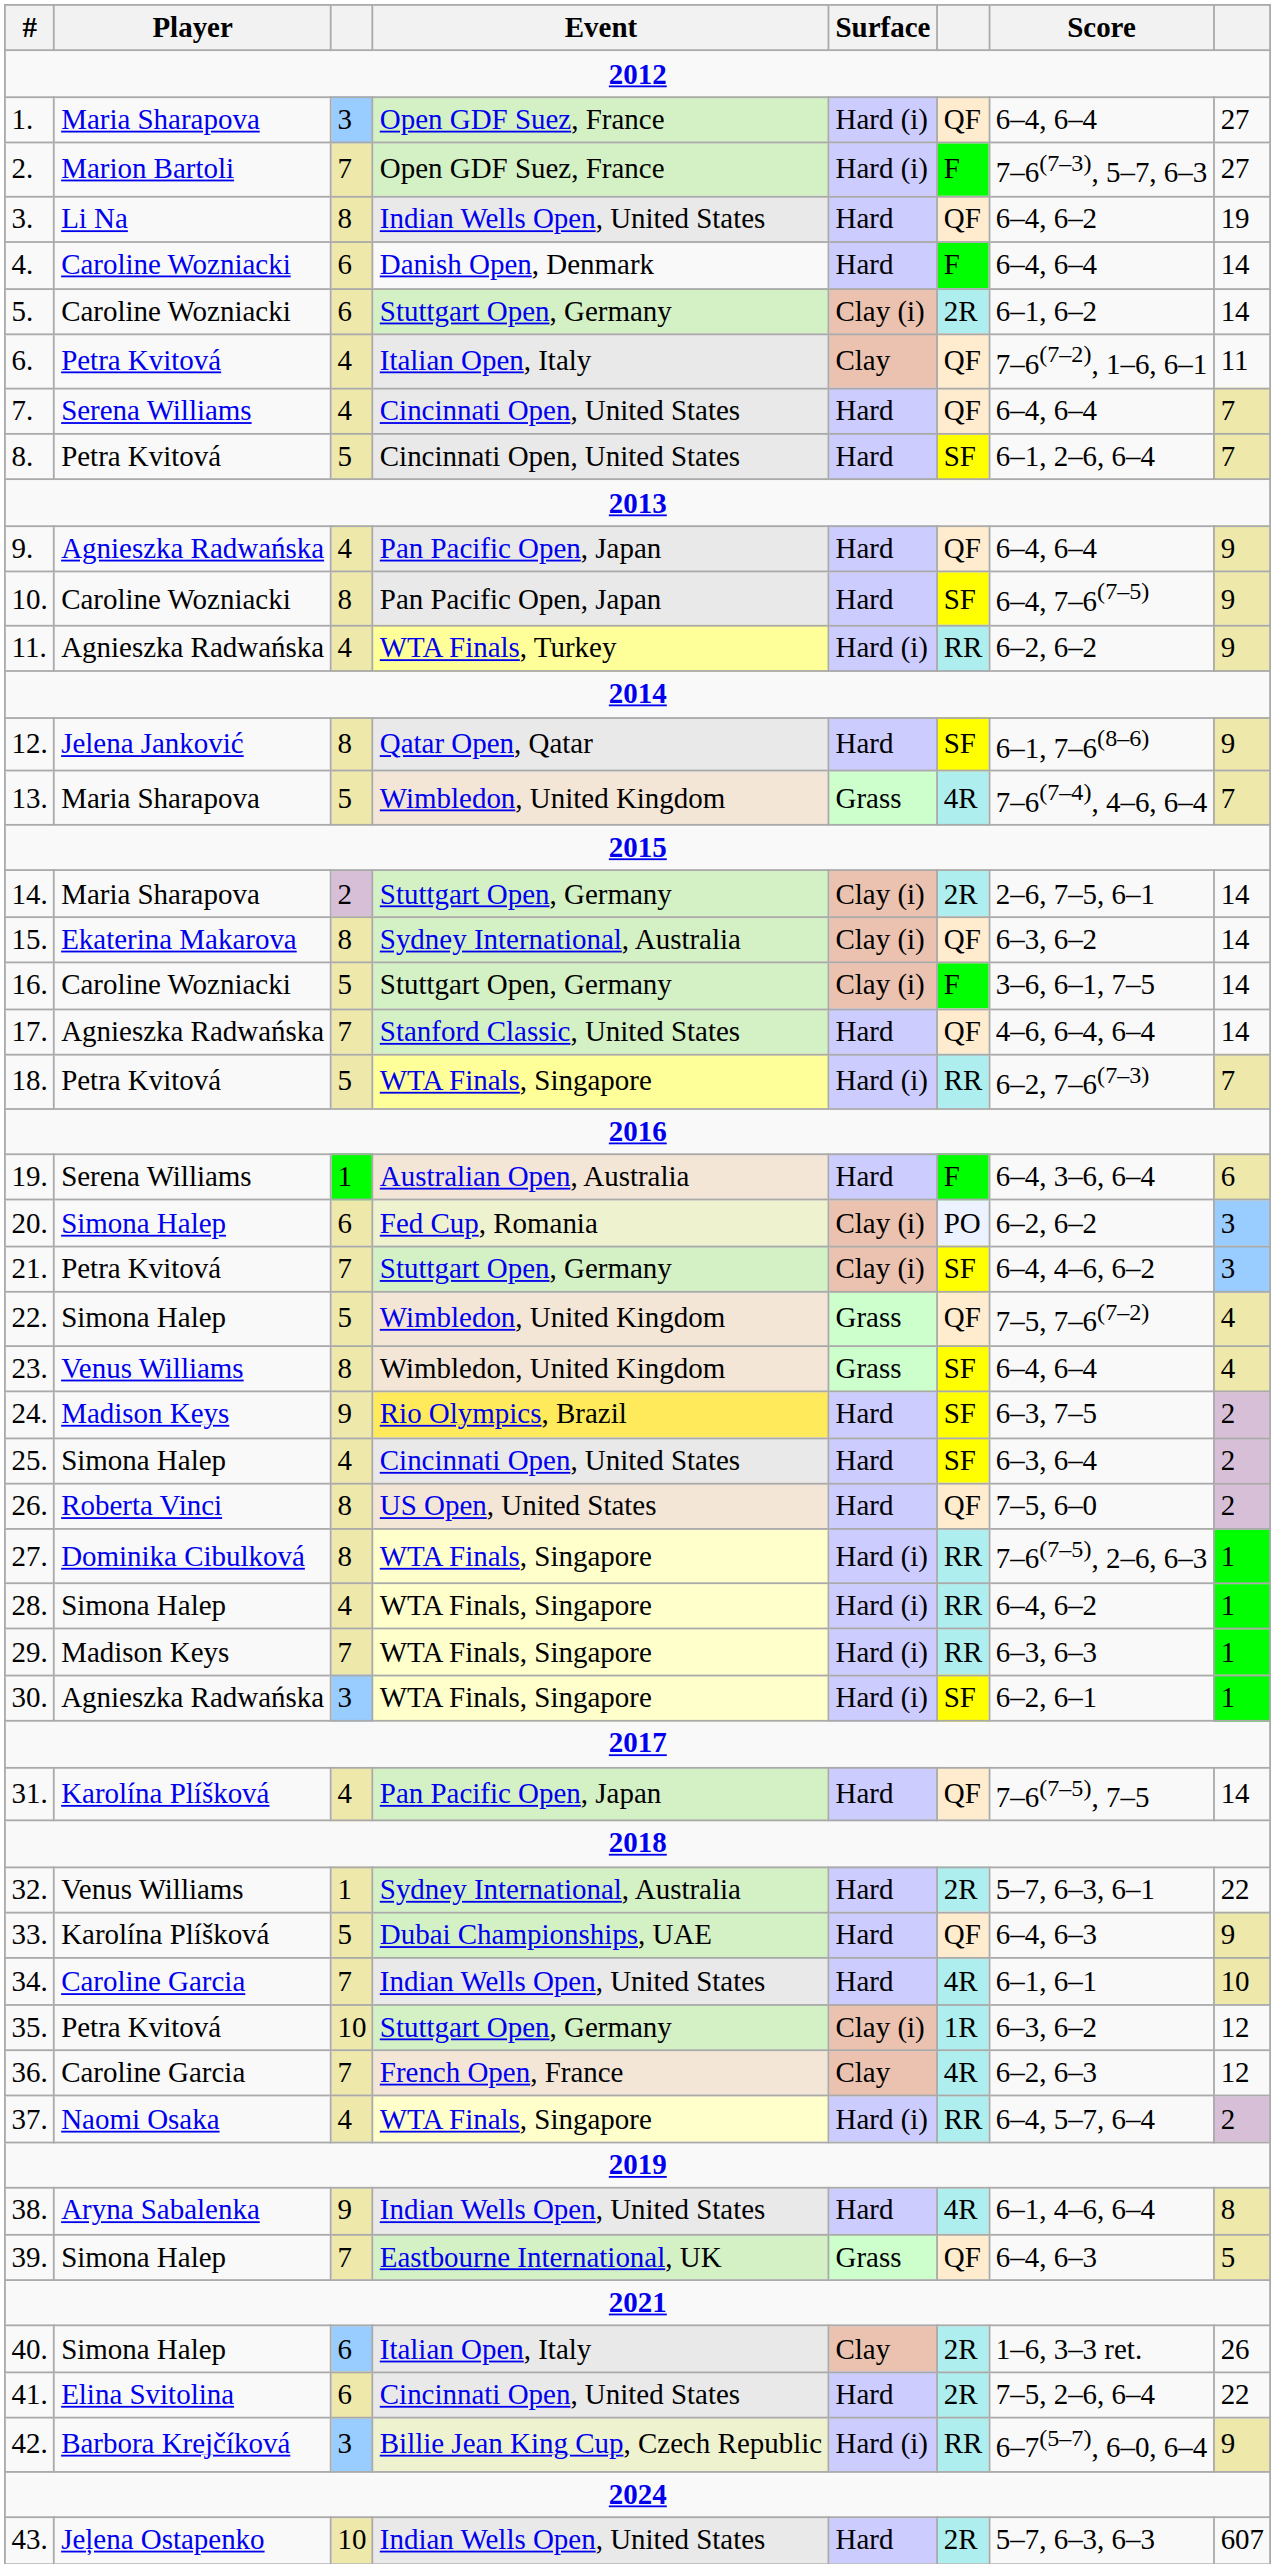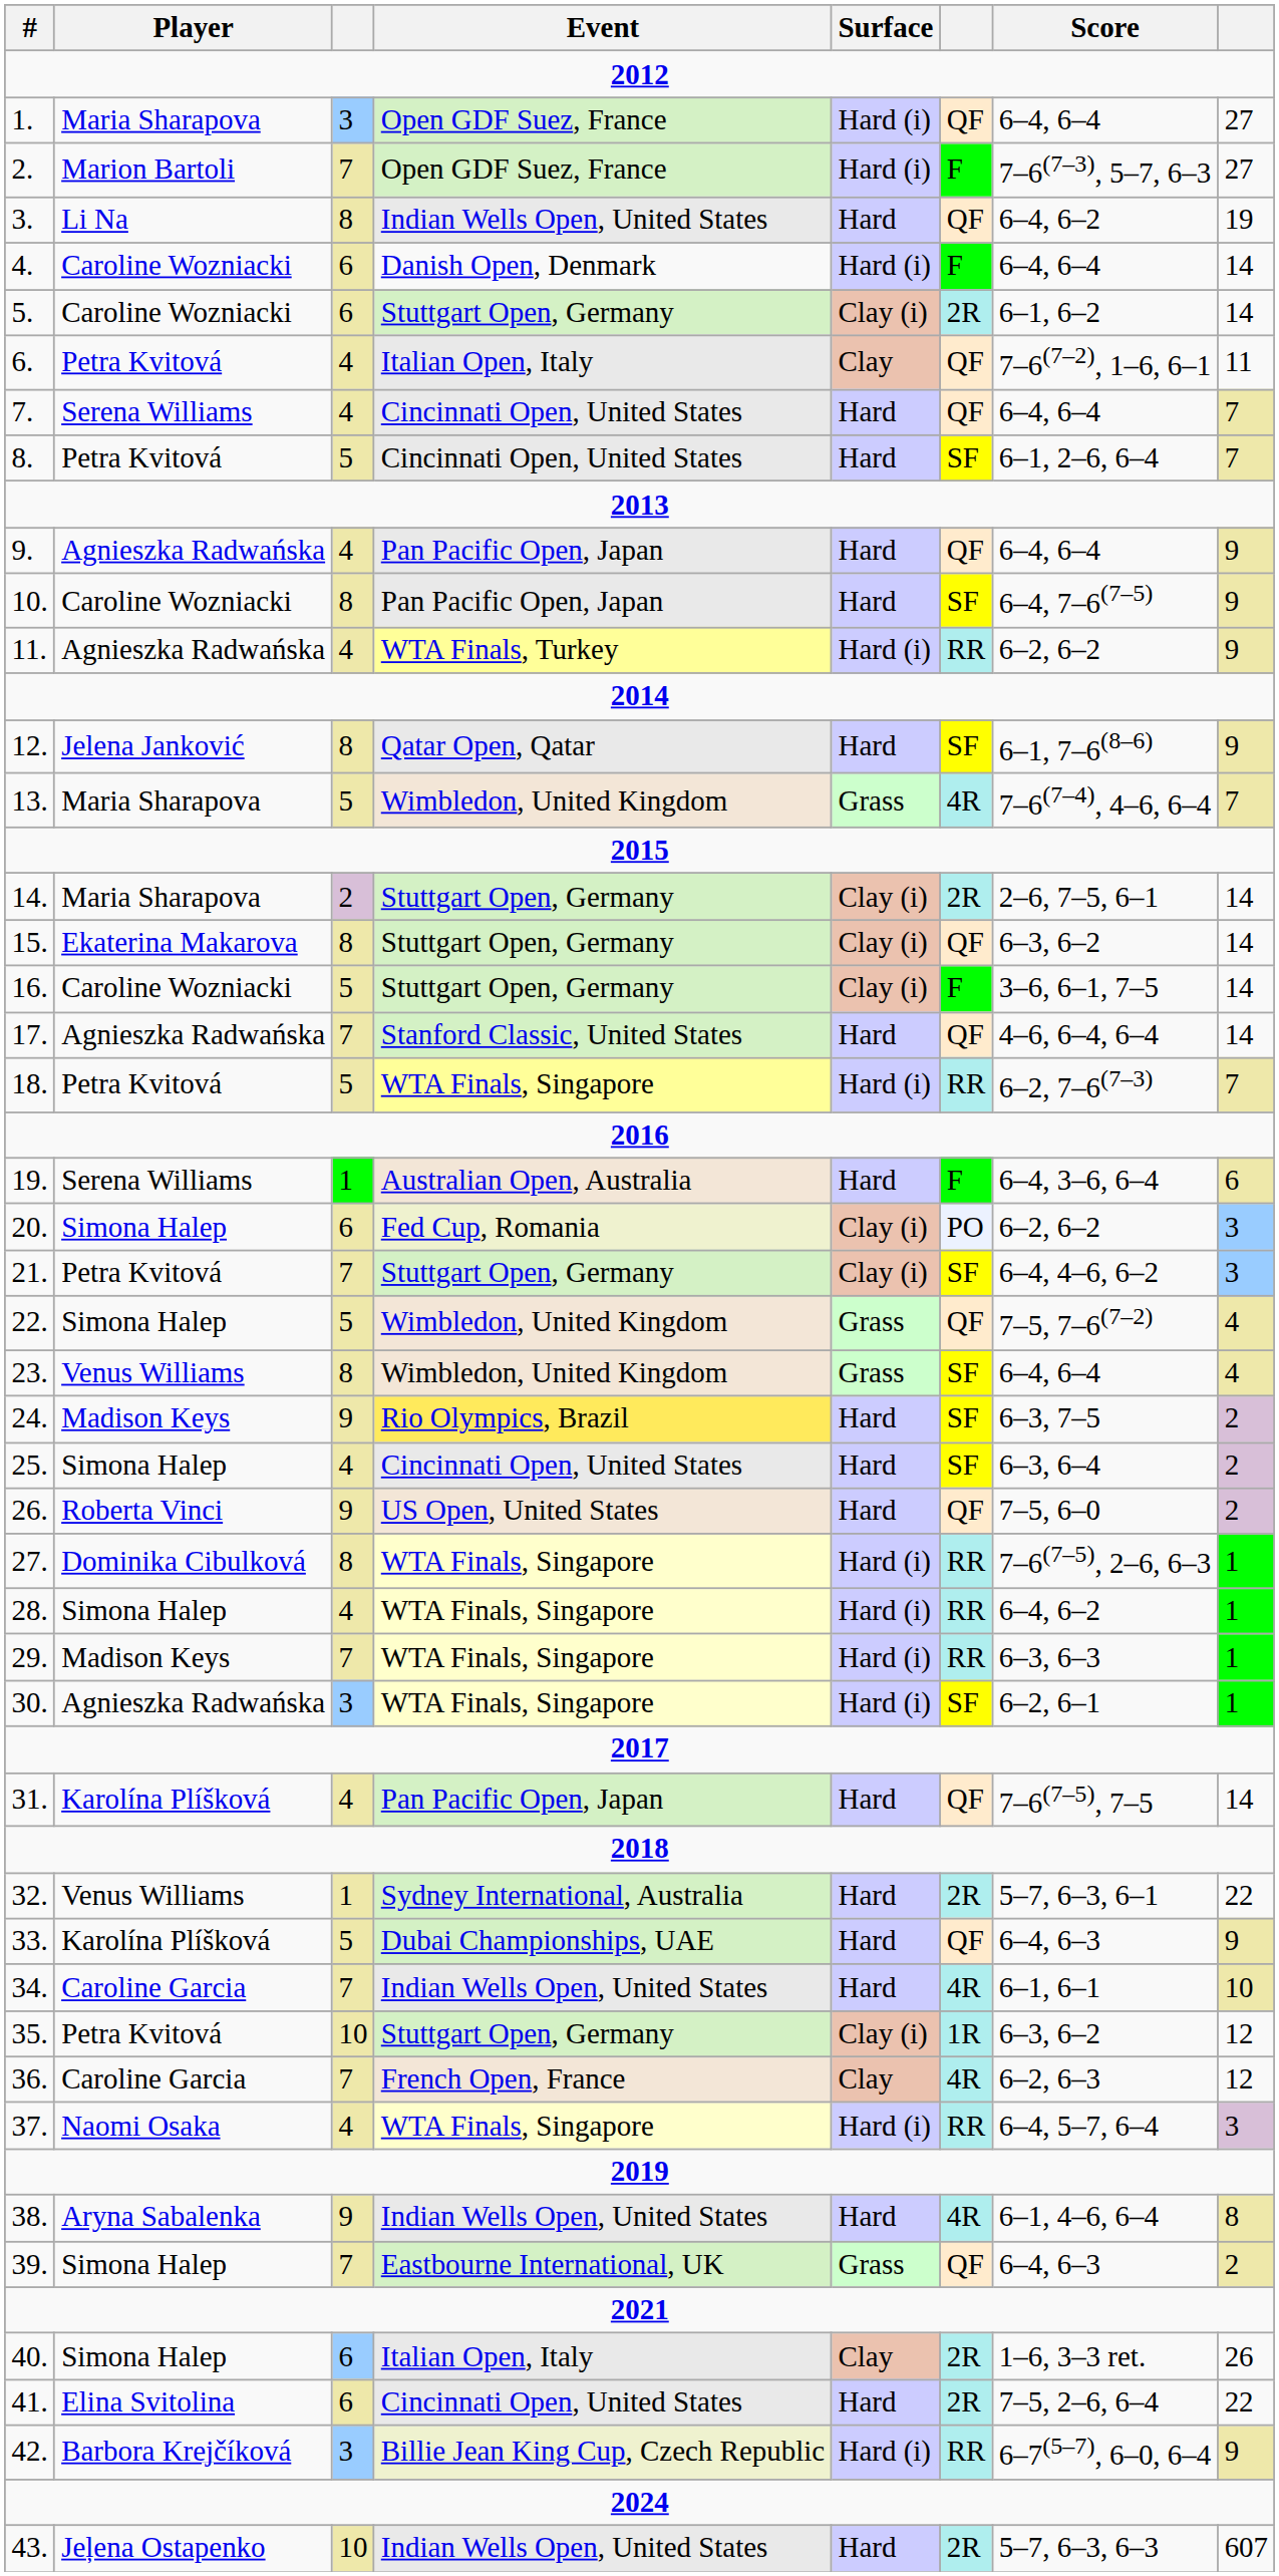4. | Surface: Hard -> Hard (i)
15. | Event: Sydney International, Australia -> Stuttgart Open, Germany
26. | column 3: 8 -> 9
37. | column 8: 2 -> 3
39. | column 8: 5 -> 2
